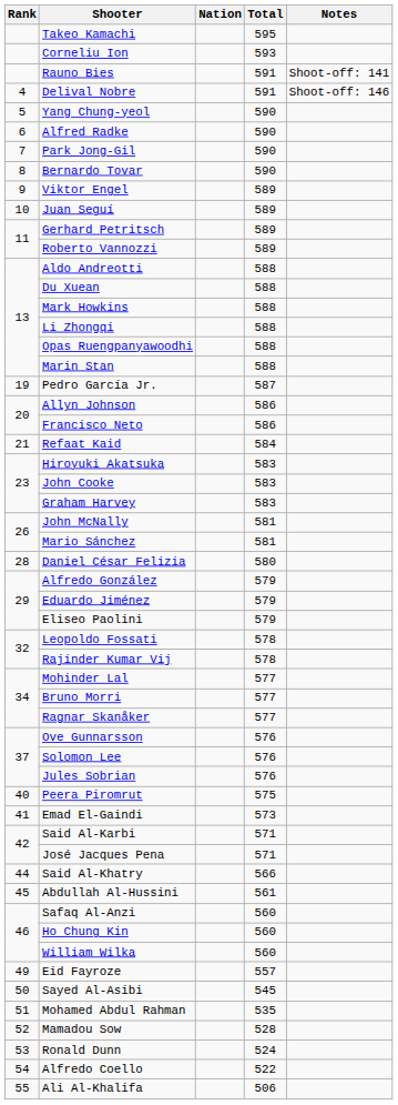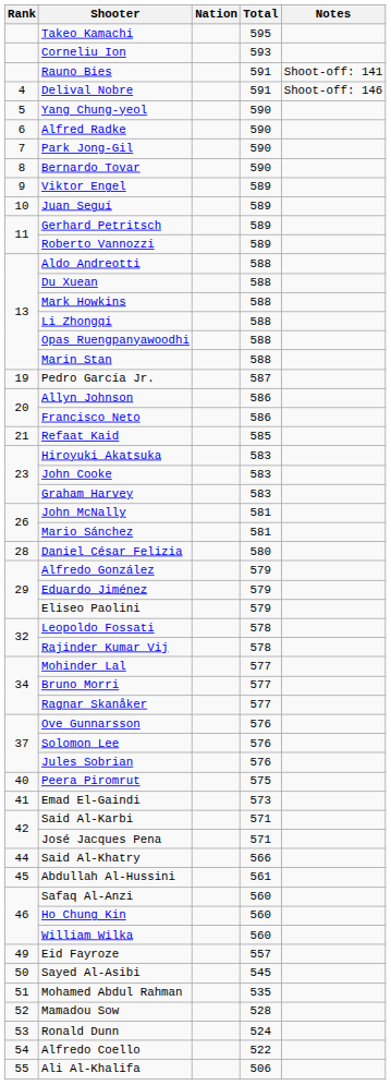Refaat Kaid | Total: 584 -> 585
